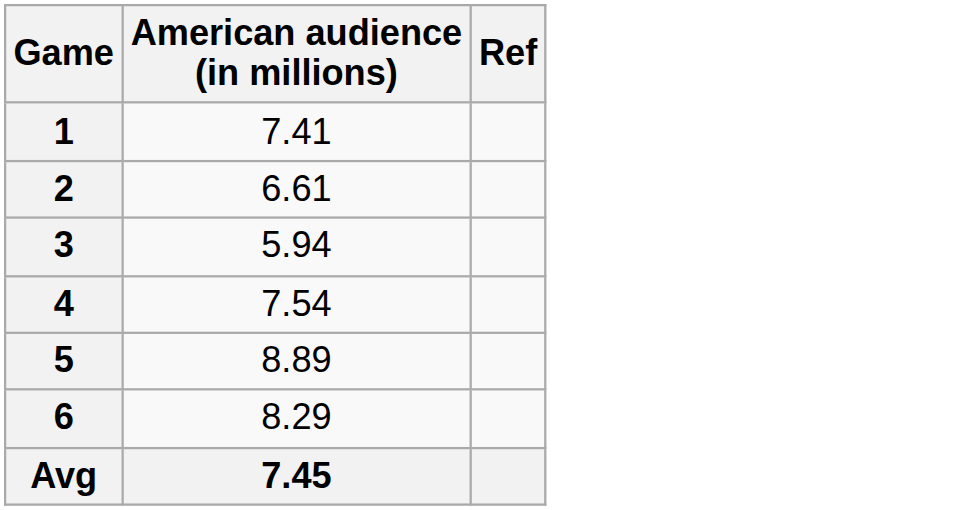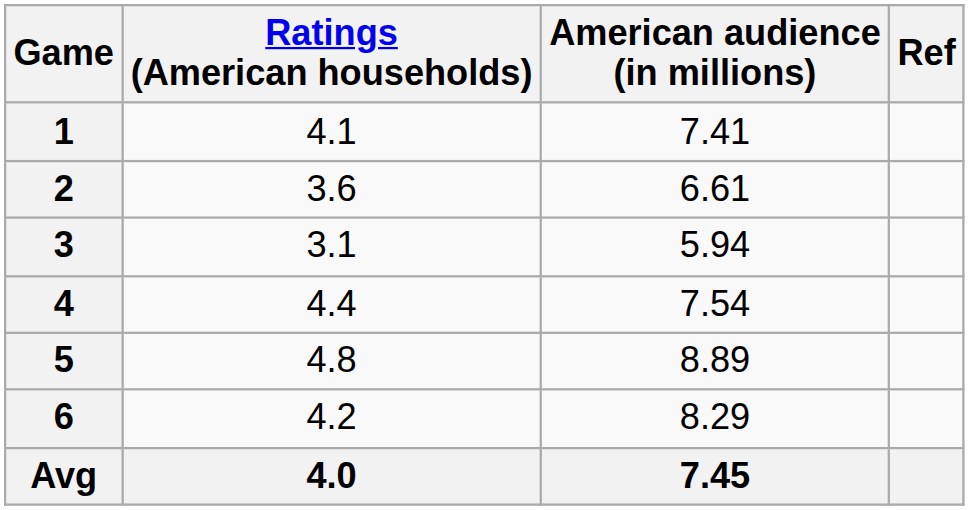+ column: Ratings (American households) | 4.1 | 3.6 | 3.1 | 4.4 | 4.8 | 4.2 | 4.0
